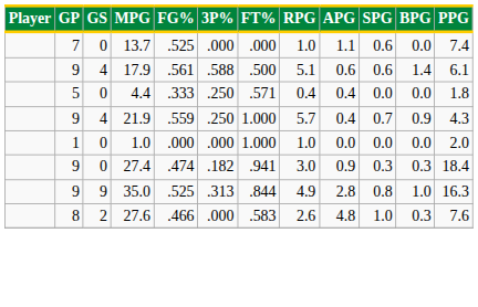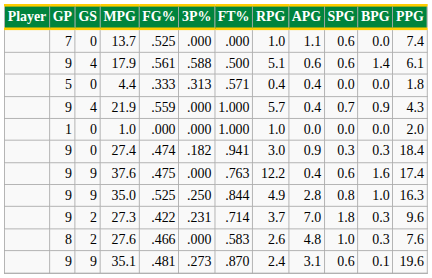4.4 | 3P%: .250 -> .313
21.9 | 3P%: .250 -> .000
+ row: 9 | 9 | 37.6 | .475 | .000 | .763 | 12.2 | 0.4 | 0.6 | 1.6 | 17.4
35.0 | 3P%: .313 -> .250
+ row: 9 | 2 | 27.3 | .422 | .231 | .714 | 3.7 | 7.0 | 1.8 | 0.3 | 9.6
+ row: 9 | 9 | 35.1 | .481 | .273 | .870 | 2.4 | 3.1 | 0.6 | 0.1 | 19.6
